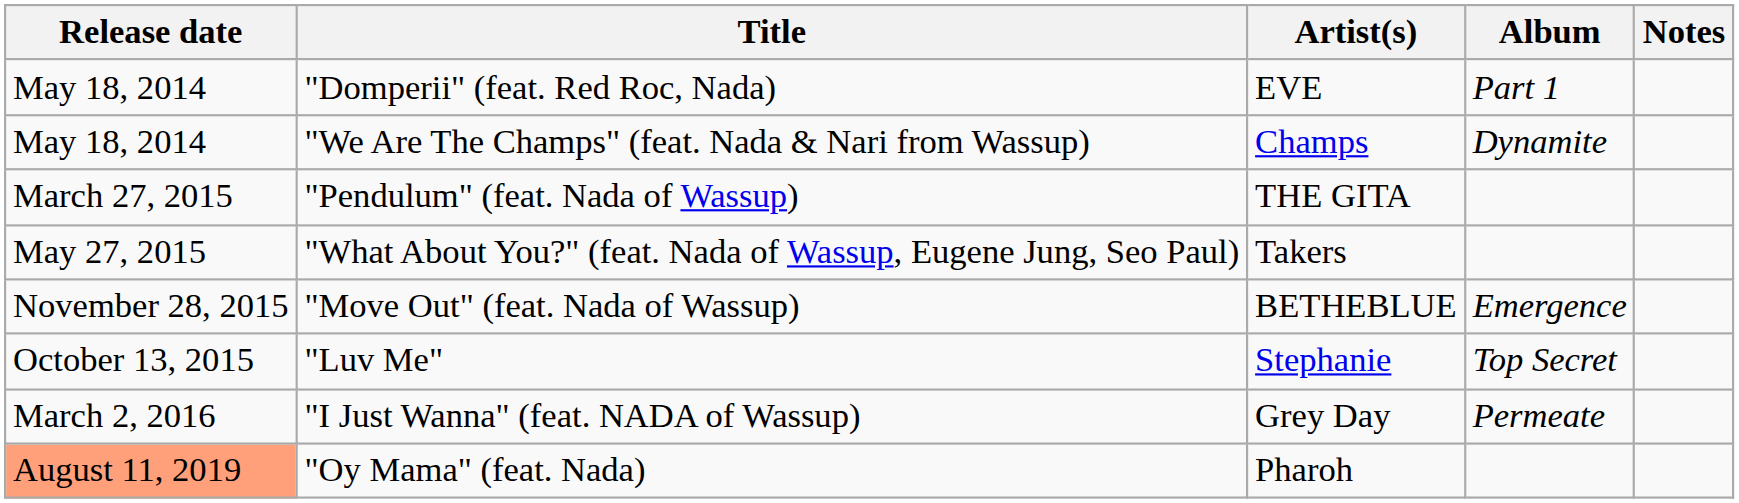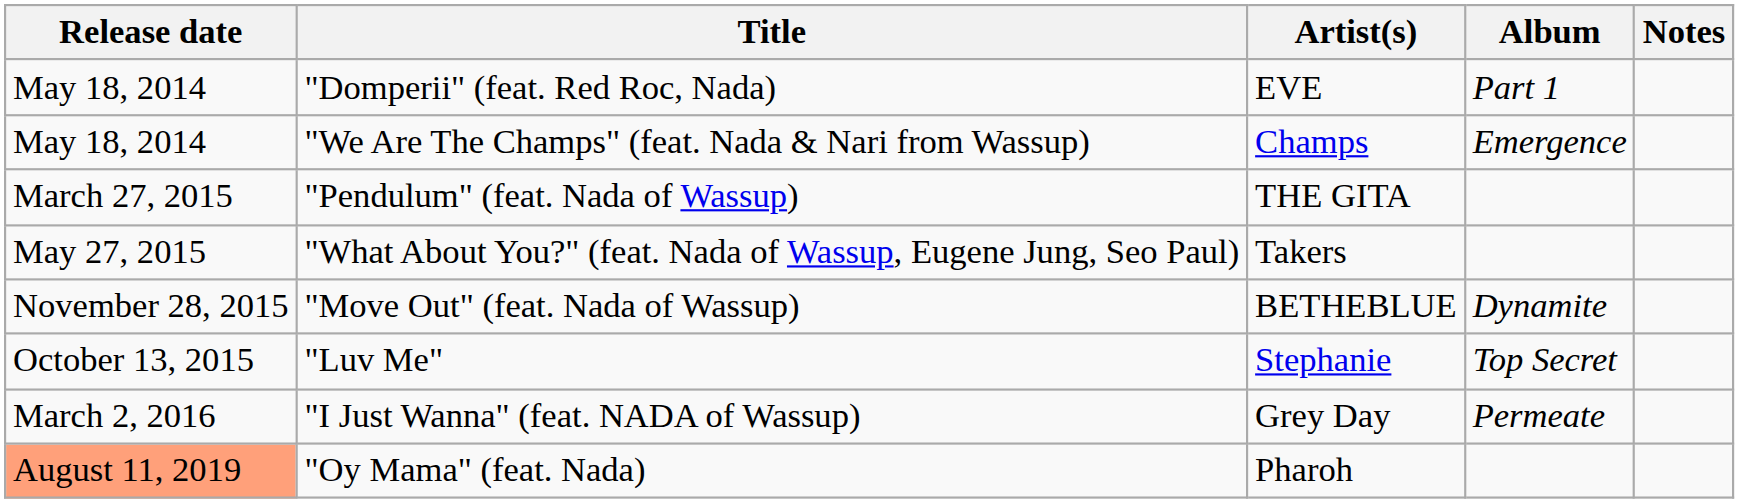"We Are The Champs" (feat. Nada & Nari from Wassup) | Album: Dynamite -> Emergence
"Move Out" (feat. Nada of Wassup) | Album: Emergence -> Dynamite
